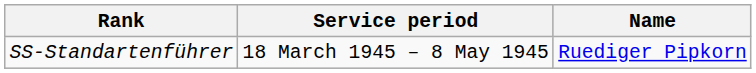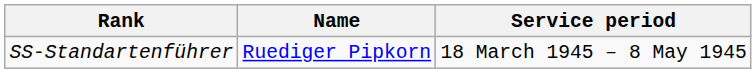columns swapped: Name <-> Service period
